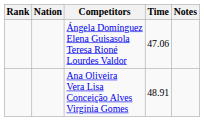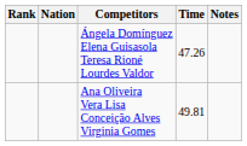Ángela Domínguez Elena Guisasola Teresa Rioné Lourdes Valdor | Time: 47.06 -> 47.26
Ana Oliveira Vera Lisa Conceição Alves Virginia Gomes | Time: 48.91 -> 49.81
